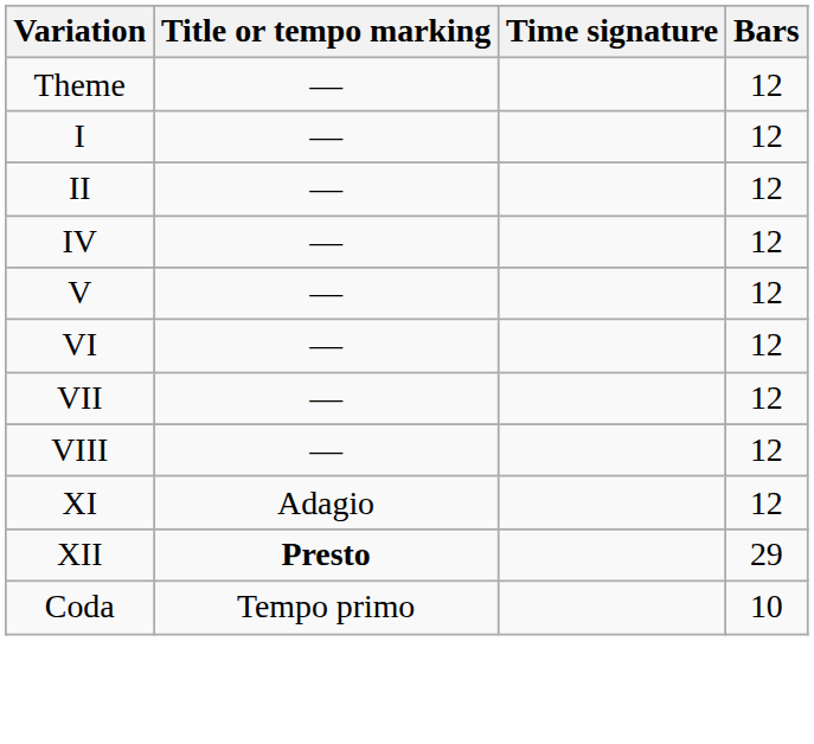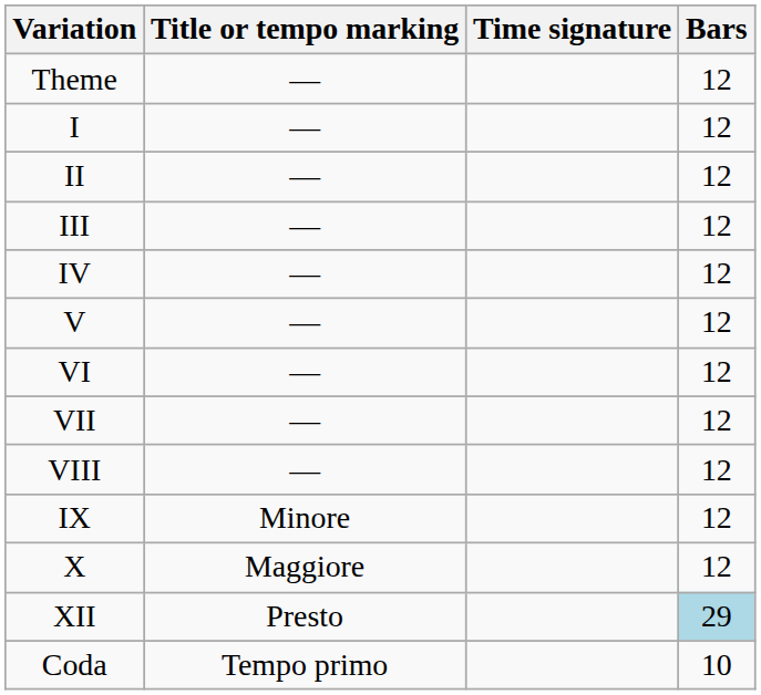+ row: III | — | 12
+ row: IX | Minore | 12
+ row: X | Maggiore | 12
- row: XI | Adagio | 12
XII | Title or tempo marking: bold -> normal
XII | Bars: no background -> lightblue background
